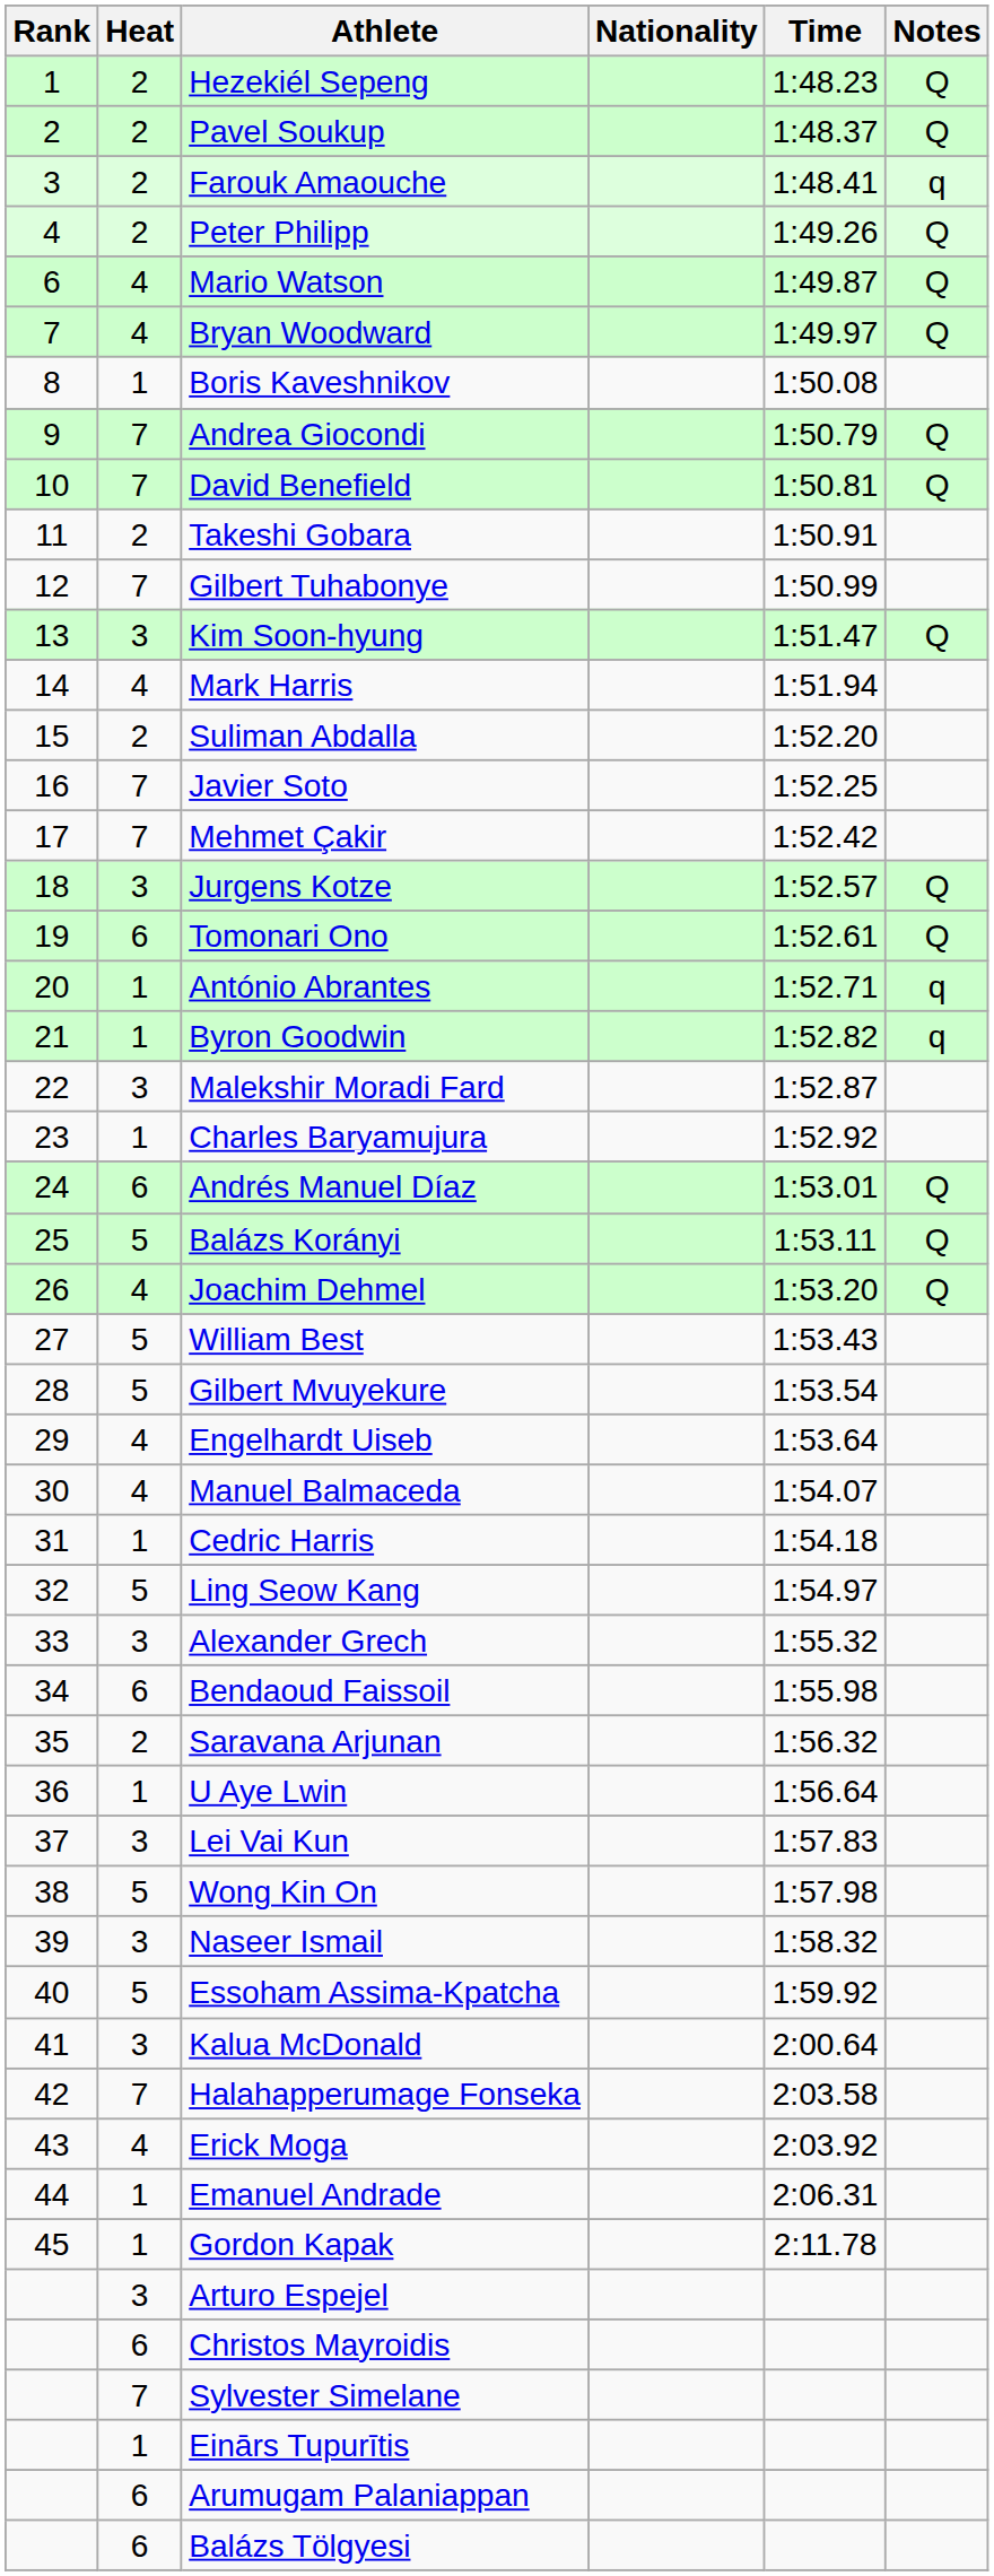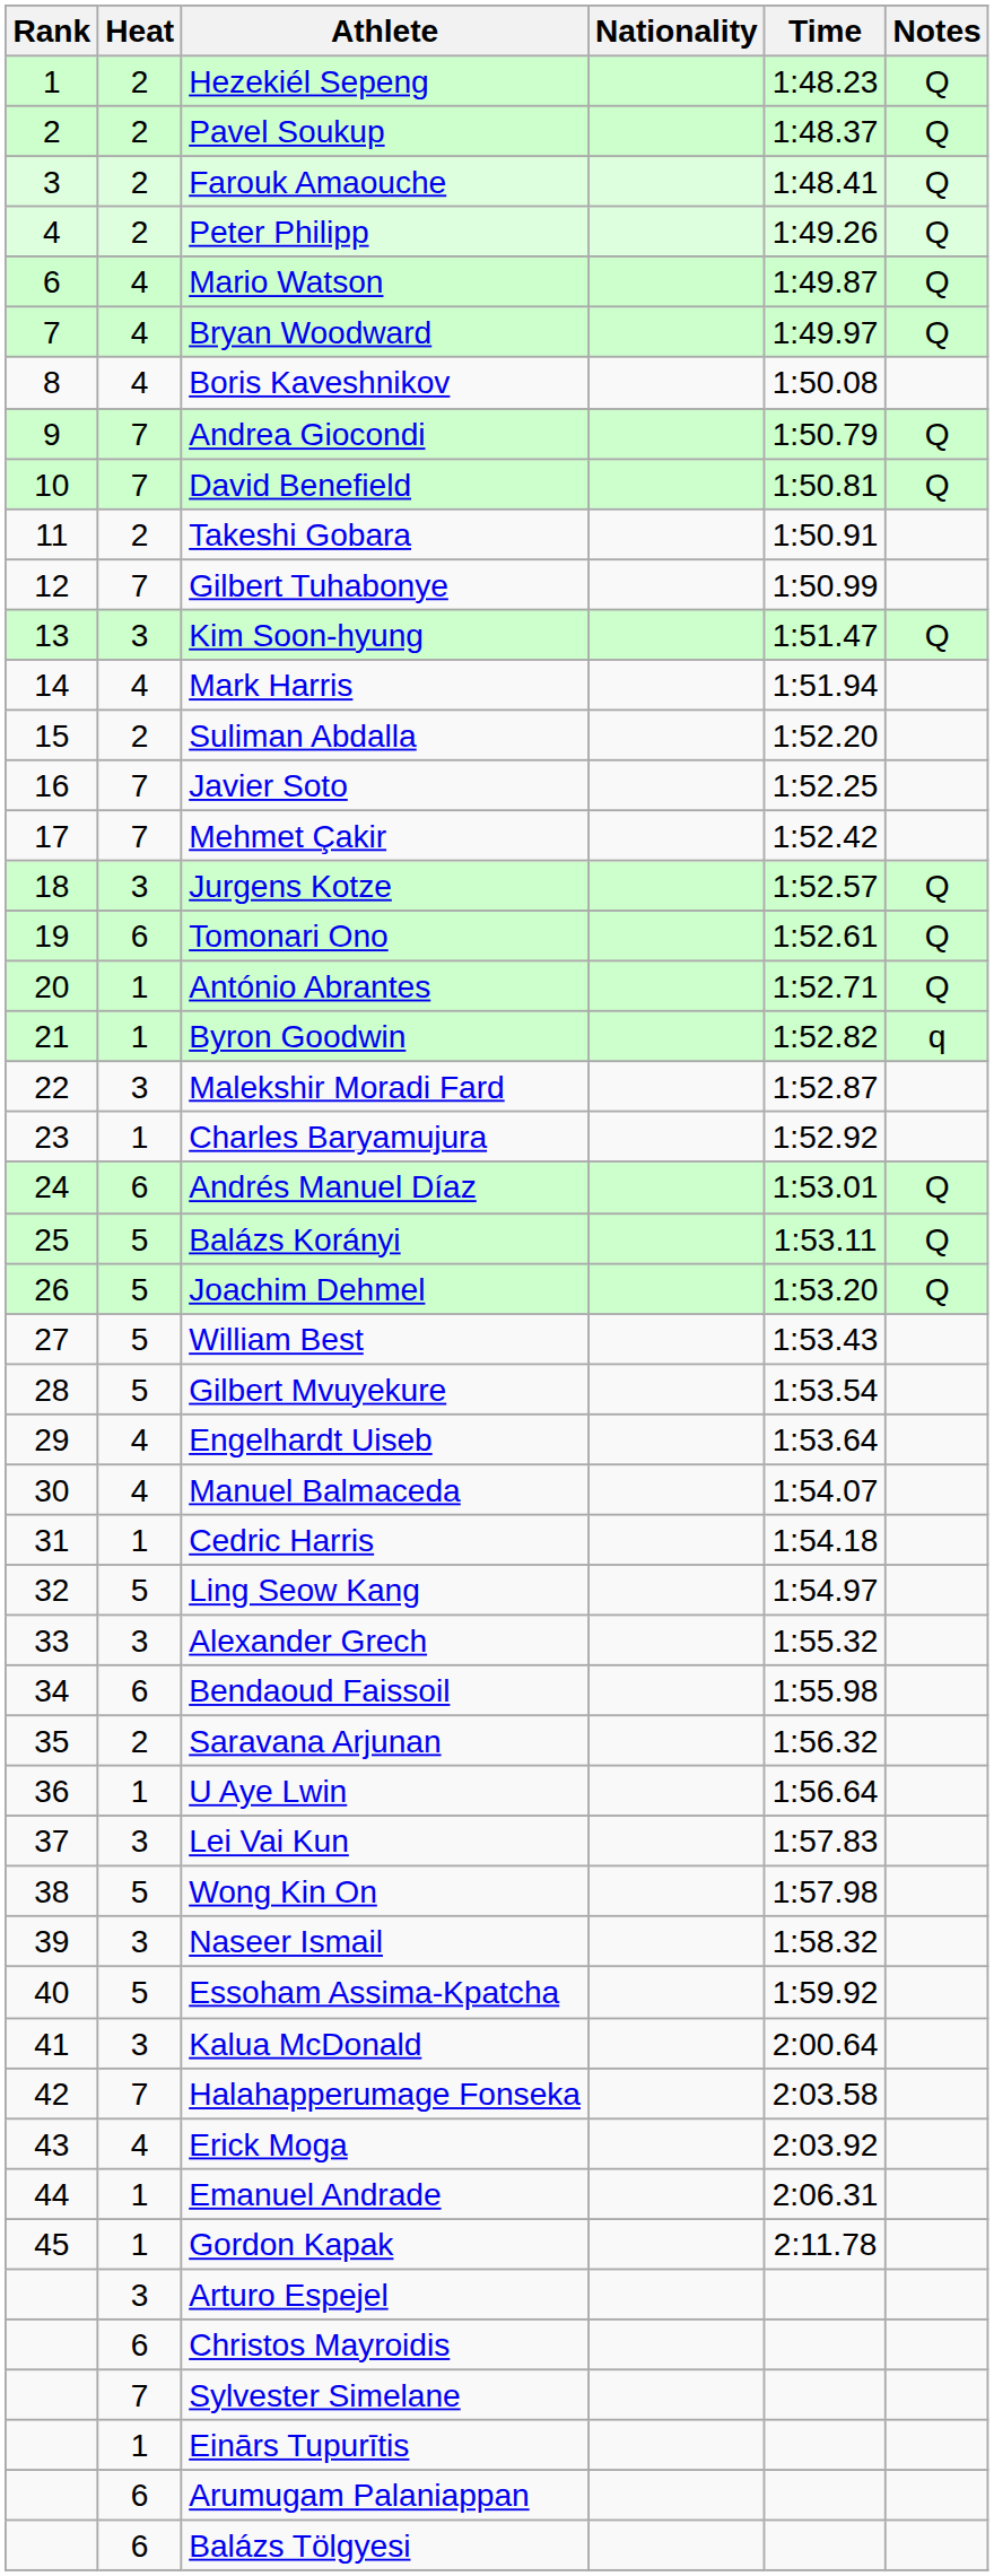Farouk Amaouche | Notes: q -> Q
Boris Kaveshnikov | Heat: 1 -> 4
António Abrantes | Notes: q -> Q
Joachim Dehmel | Heat: 4 -> 5
